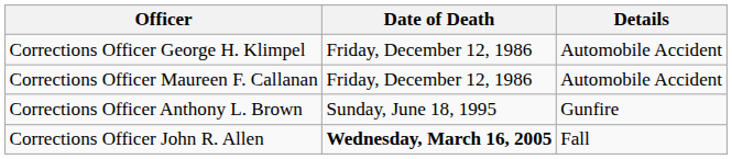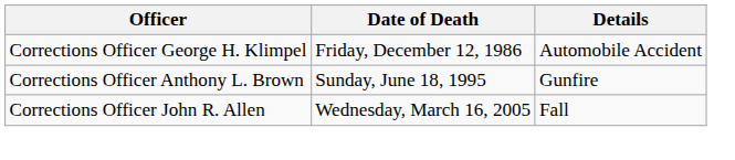- row: Corrections Officer Maureen F. Callanan | Friday, December 12, 1986 | Automobile Accident
Corrections Officer John R. Allen | Date of Death: bold -> normal
